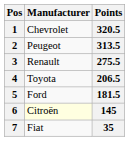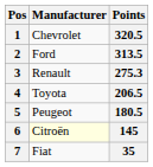2 | Manufacturer: Peugeot -> Ford
3 | Points: 275.5 -> 275.3
5 | Manufacturer: Ford -> Peugeot
5 | Points: 181.5 -> 180.5
